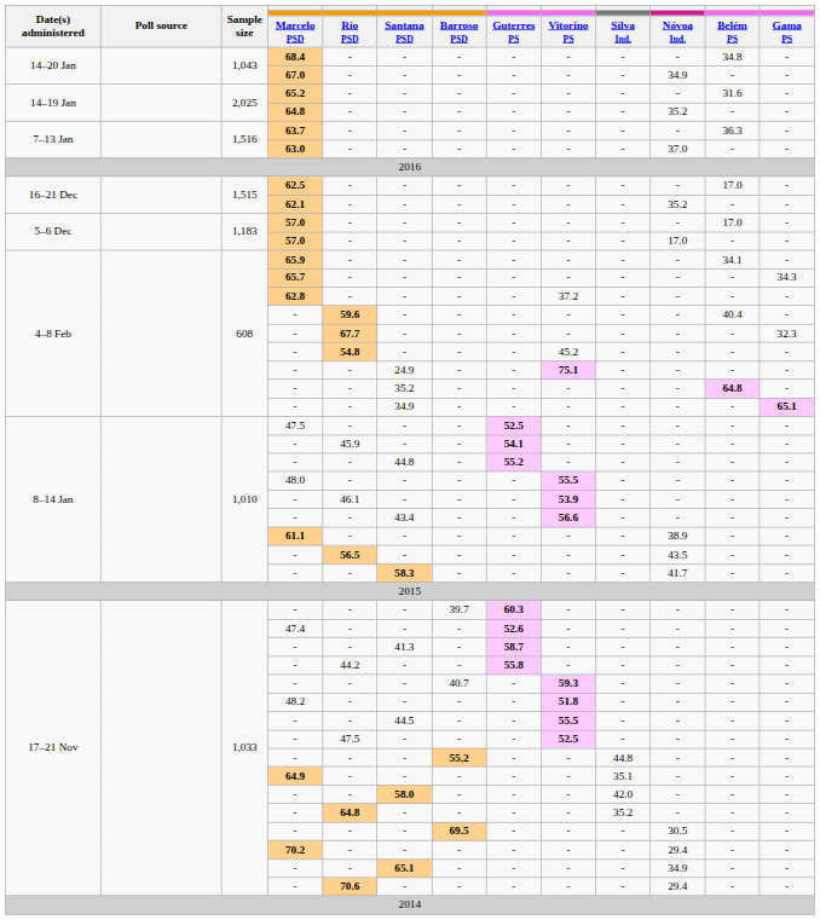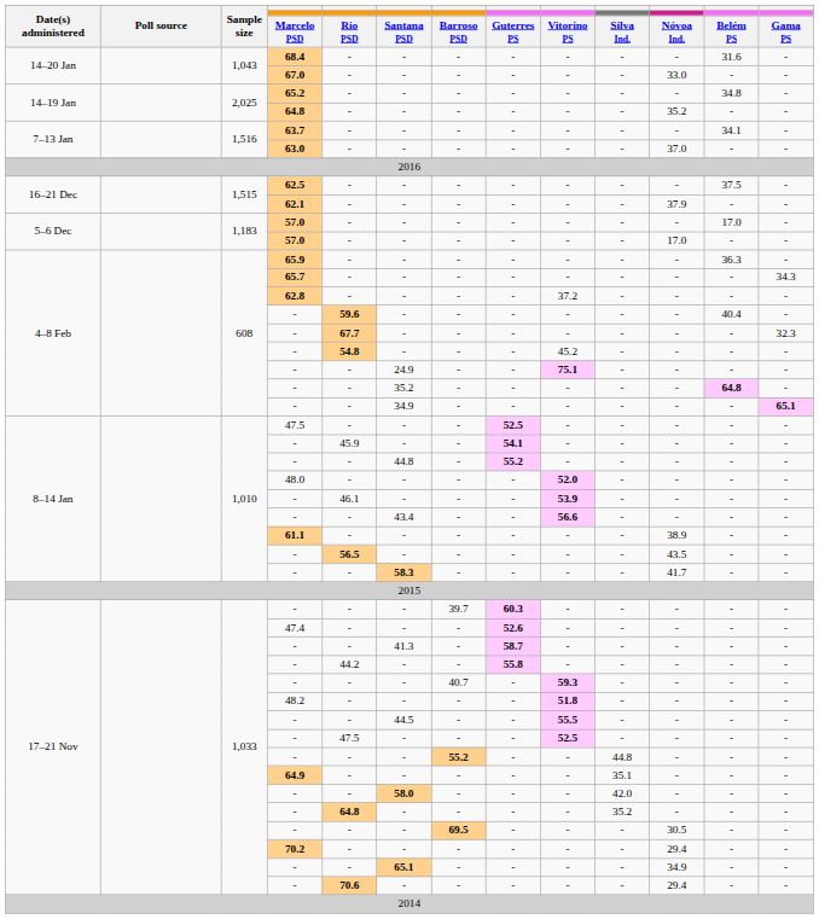68.4 | column 12: 34.8 -> 31.6
67.0 | column 11: 34.9 -> 33.0
65.2 | column 12: 31.6 -> 34.8
63.7 | column 12: 36.3 -> 34.1
62.5 | column 12: 17.0 -> 37.5
62.1 | column 11: 35.2 -> 37.9
65.9 | column 12: 34.1 -> 36.3
48.0 | column 9: 55.5 -> 52.0
